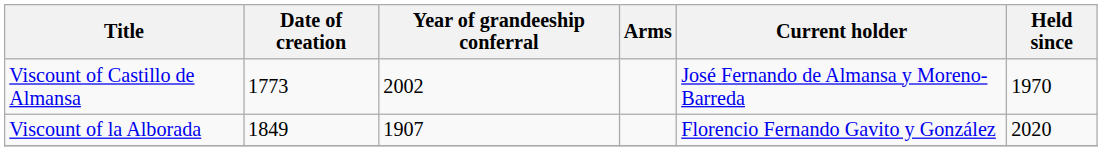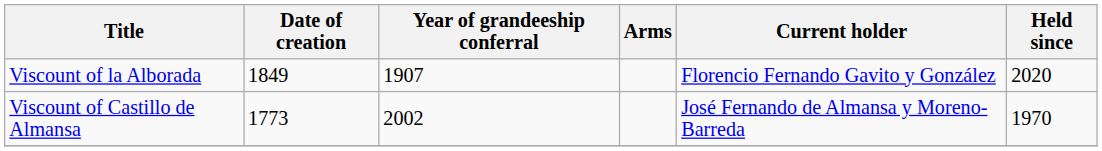rows swapped: Viscount of la Alborada <-> Viscount of Castillo de Almansa
